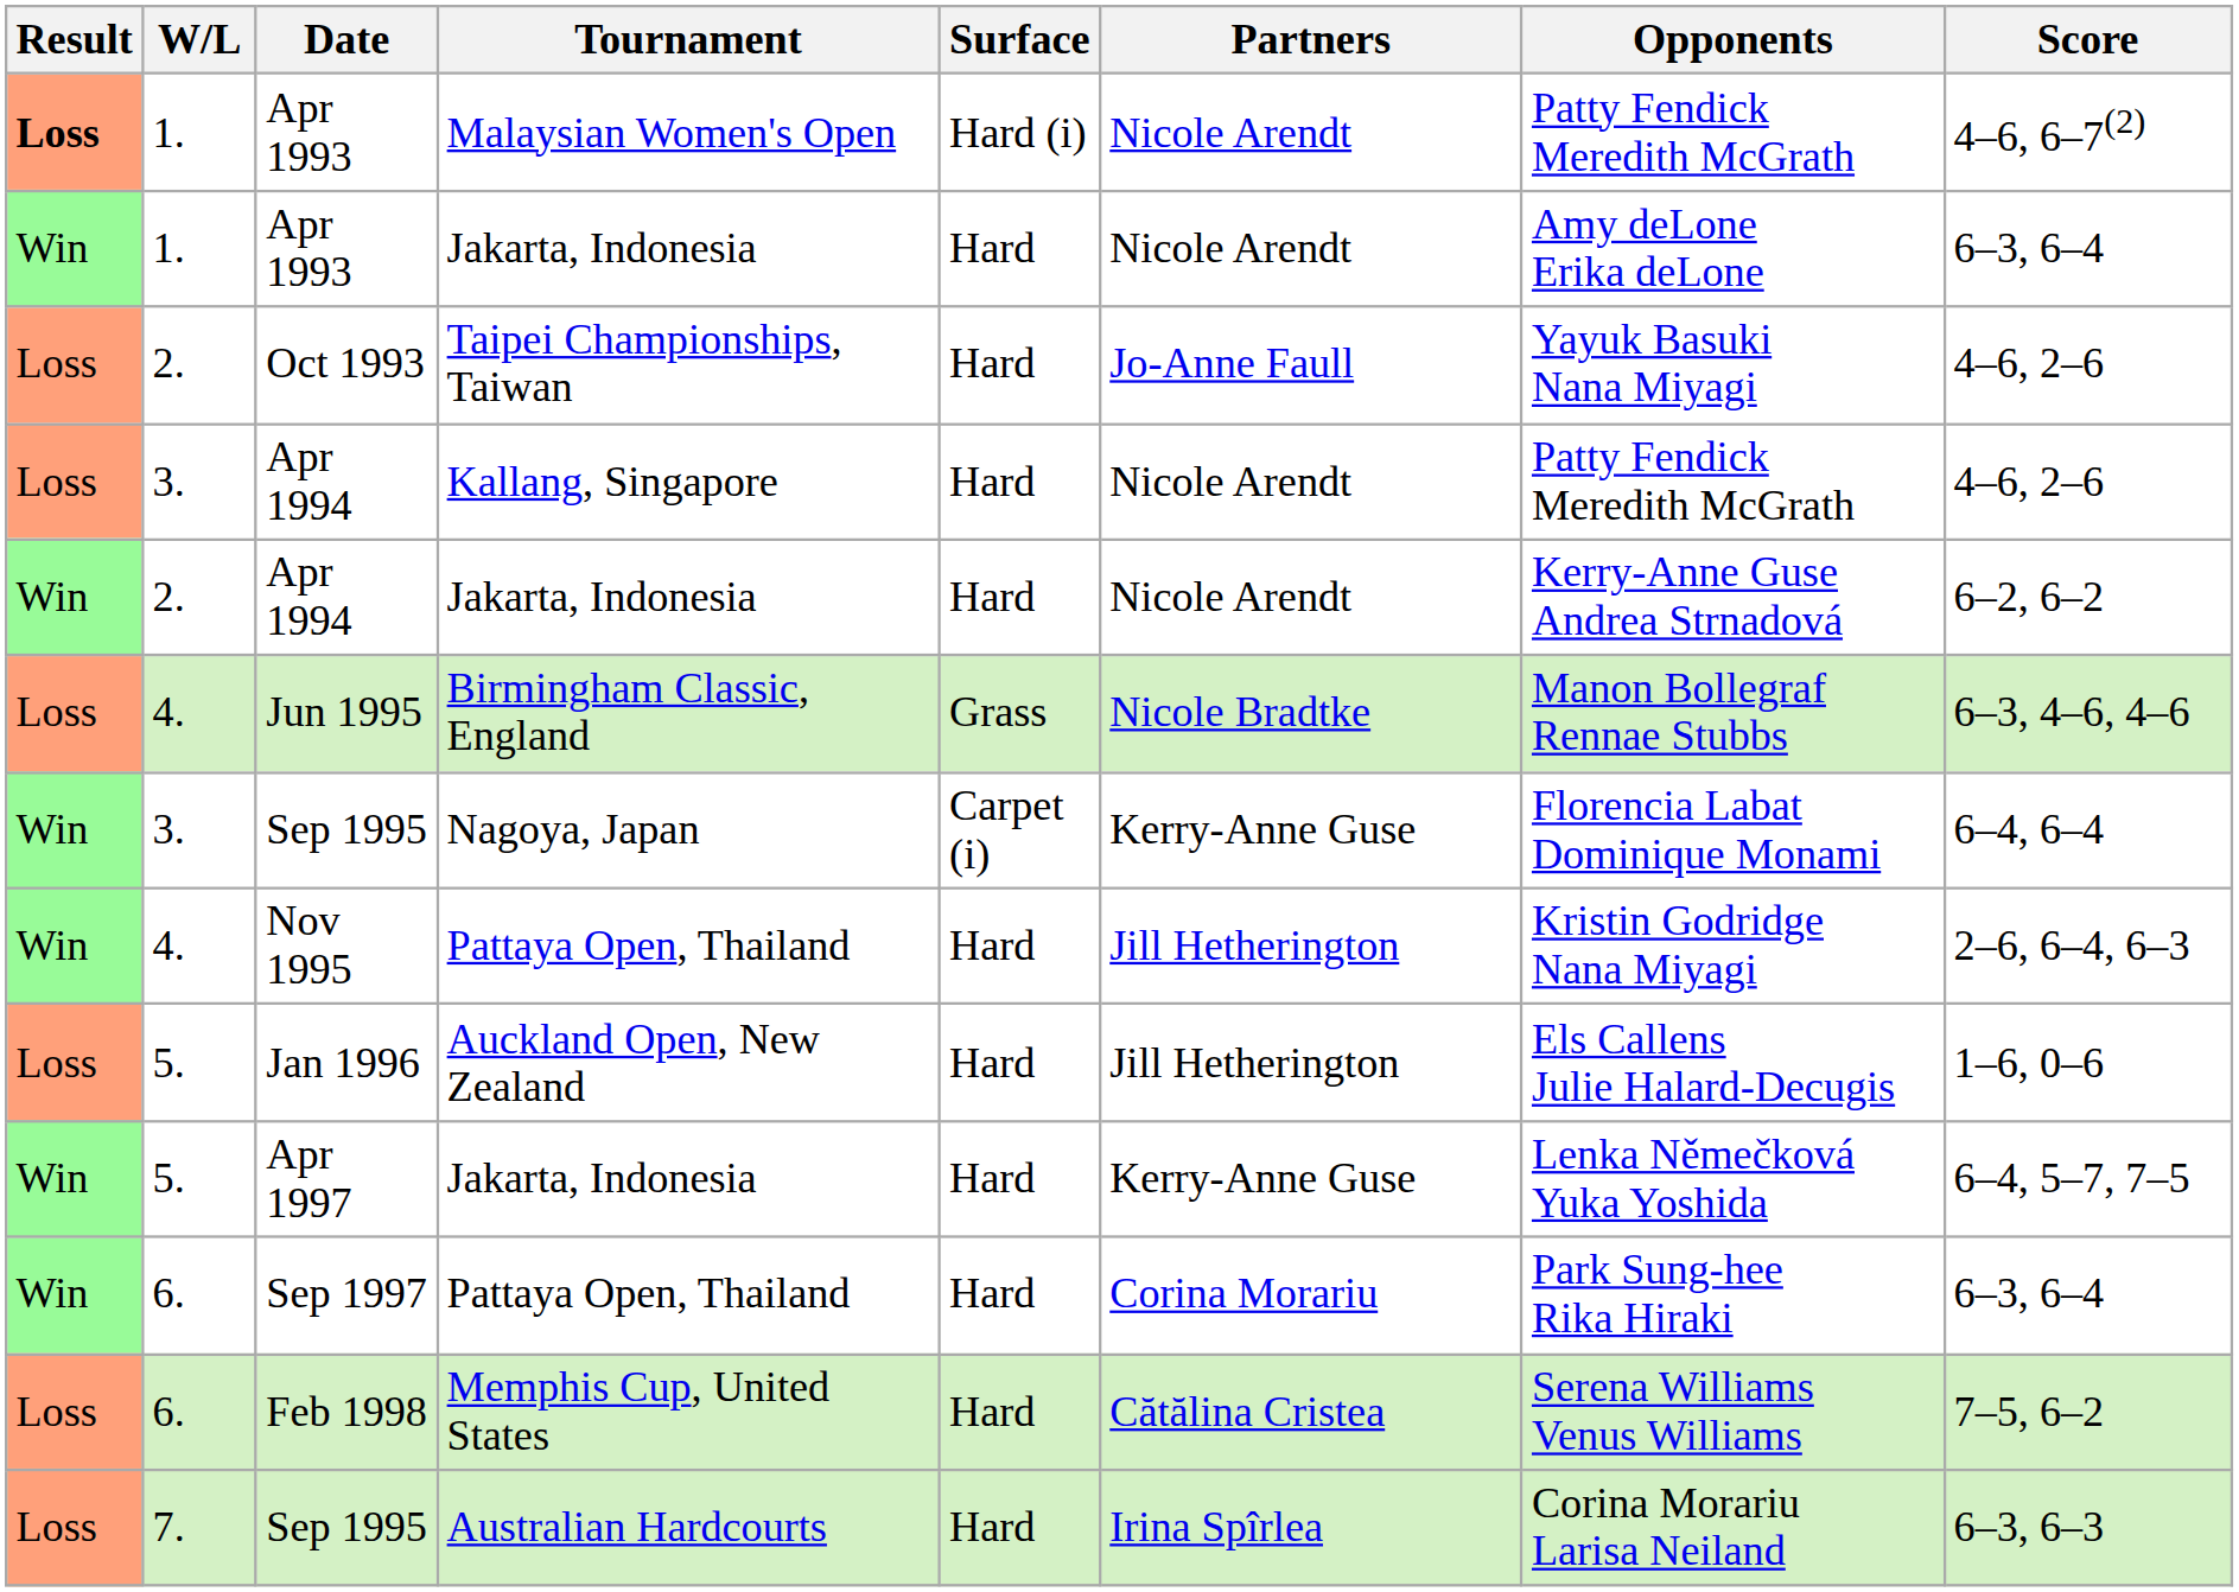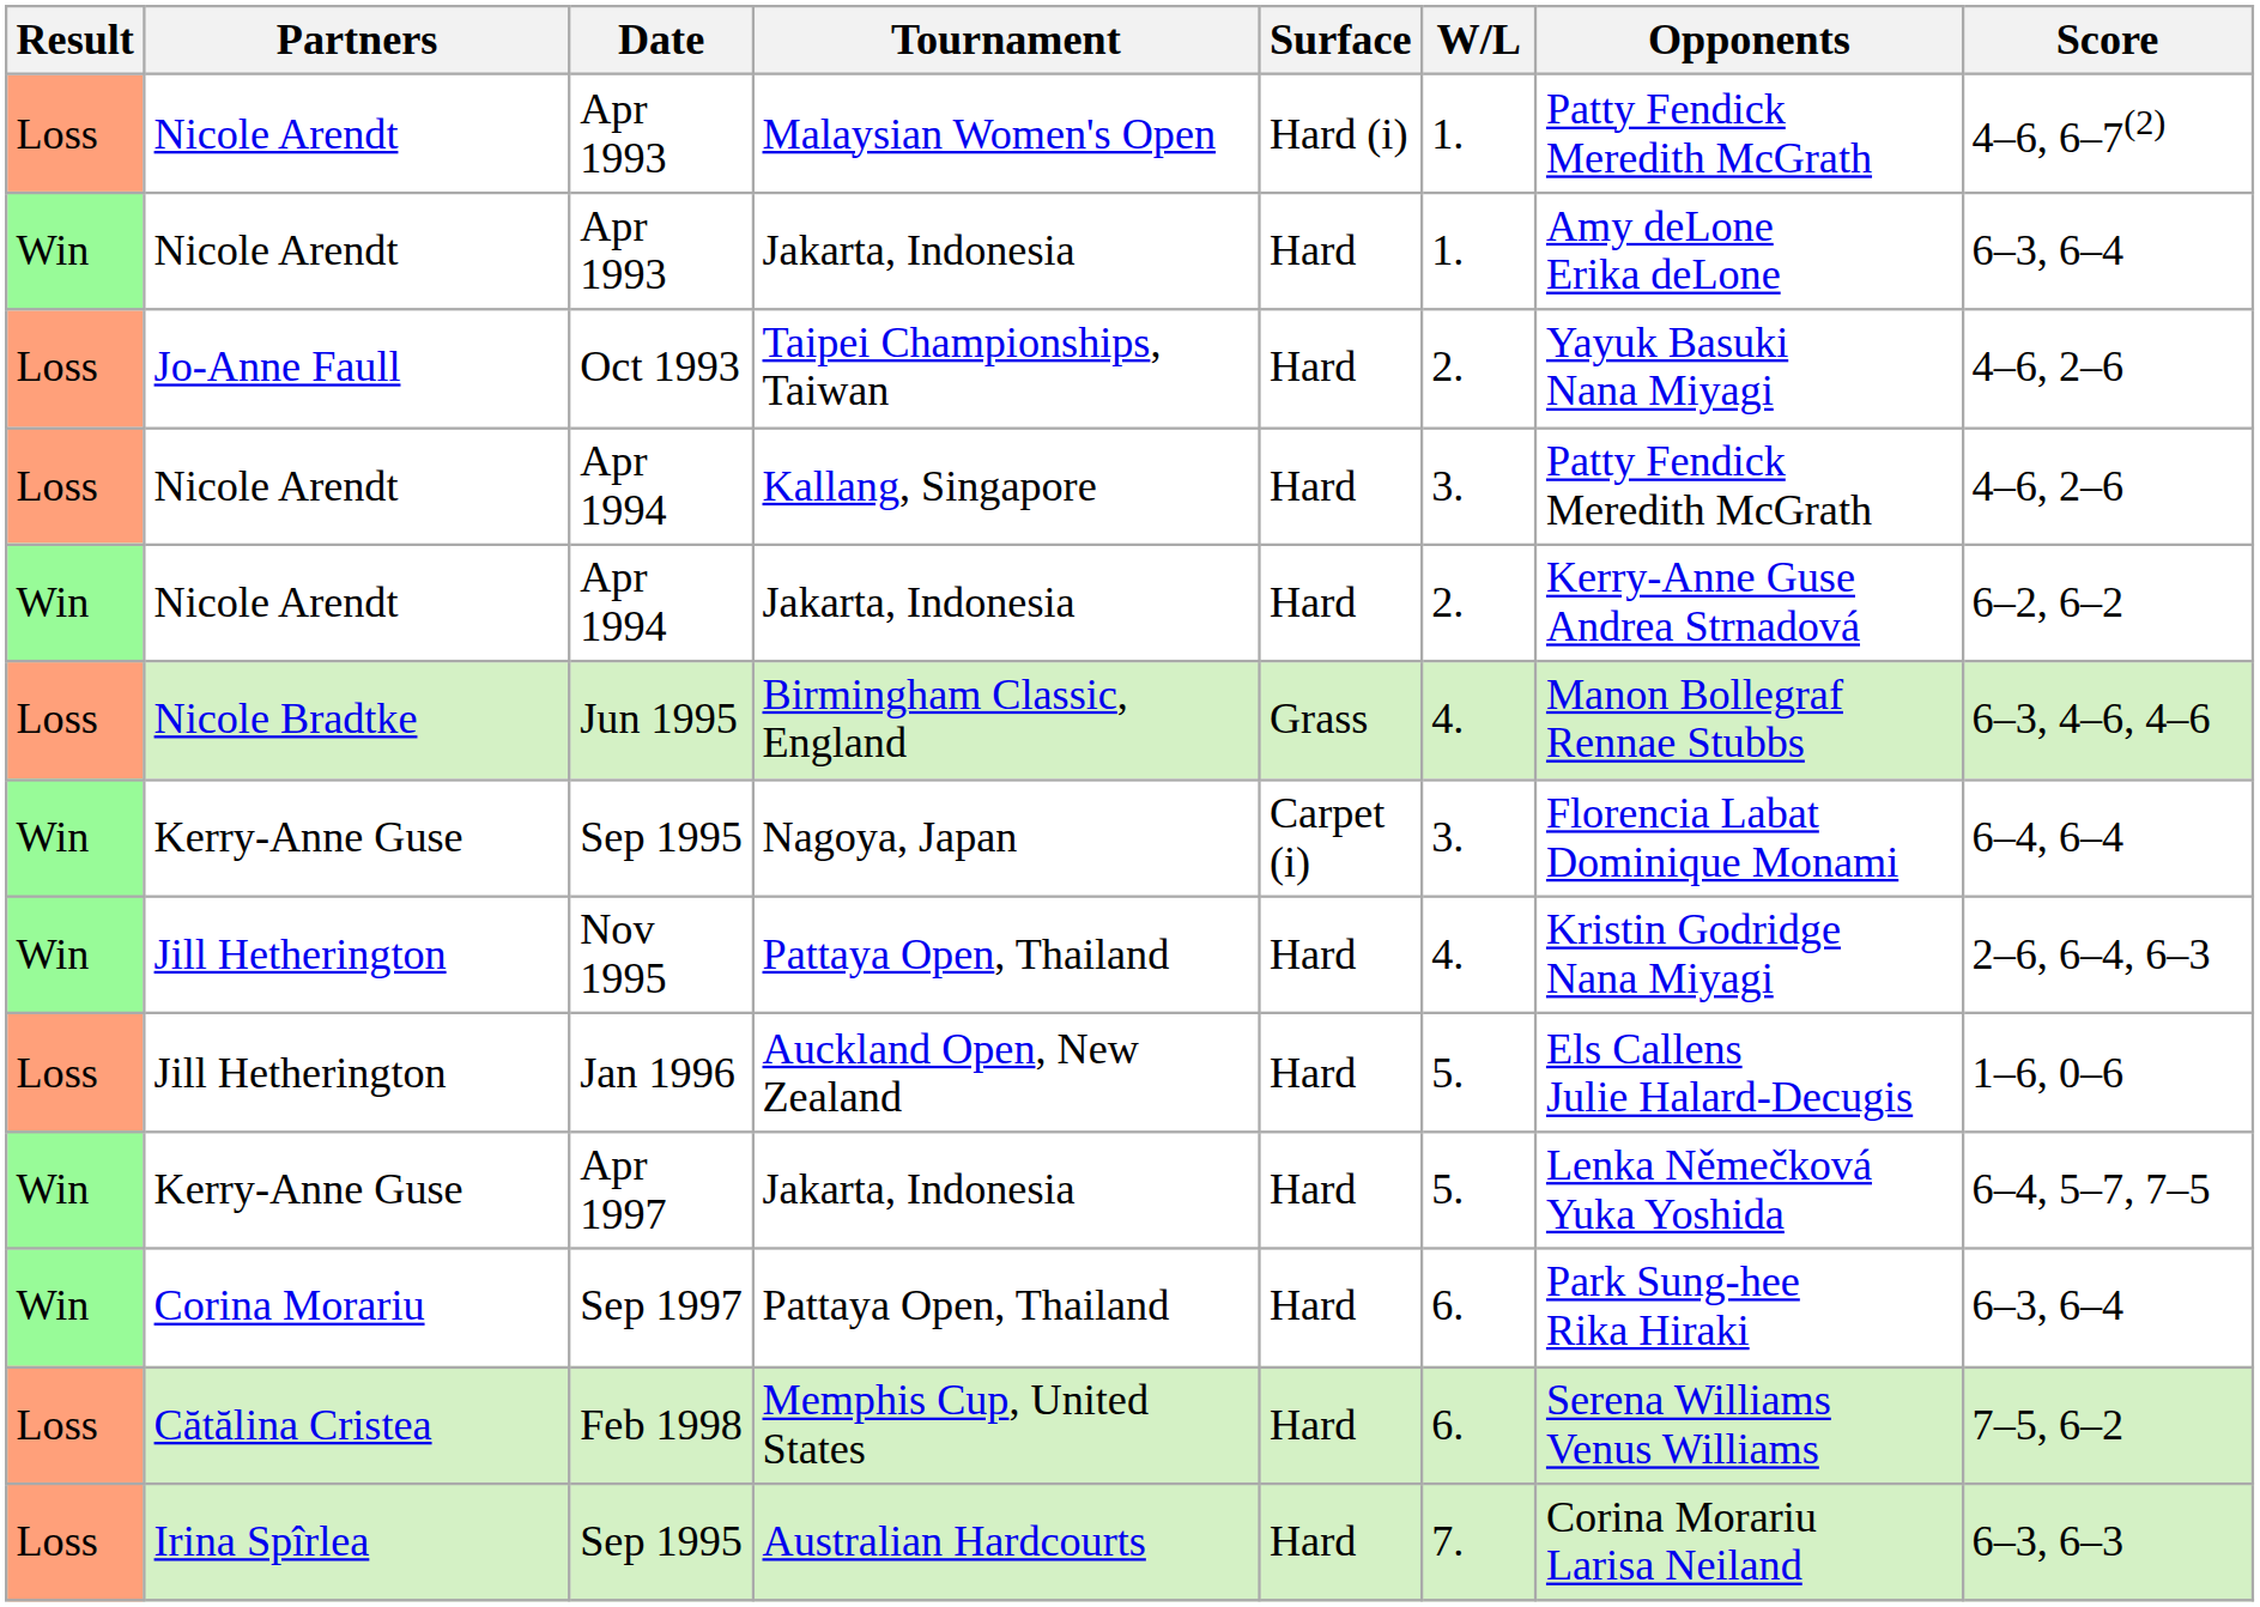columns swapped: W/L <-> Partners
Apr 1993 / Malaysian Women's Open | Result: bold -> normal
